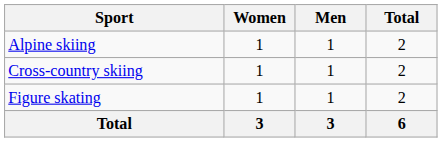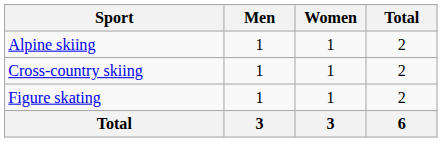columns swapped: Men <-> Women
